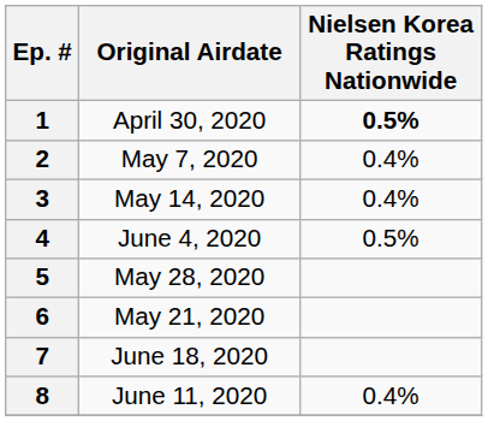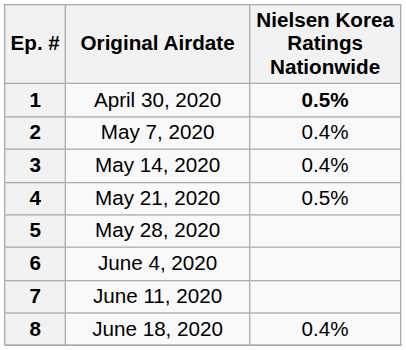4 | Original Airdate: June 4, 2020 -> May 21, 2020
6 | Original Airdate: May 21, 2020 -> June 4, 2020
7 | Original Airdate: June 18, 2020 -> June 11, 2020
8 | Original Airdate: June 11, 2020 -> June 18, 2020
